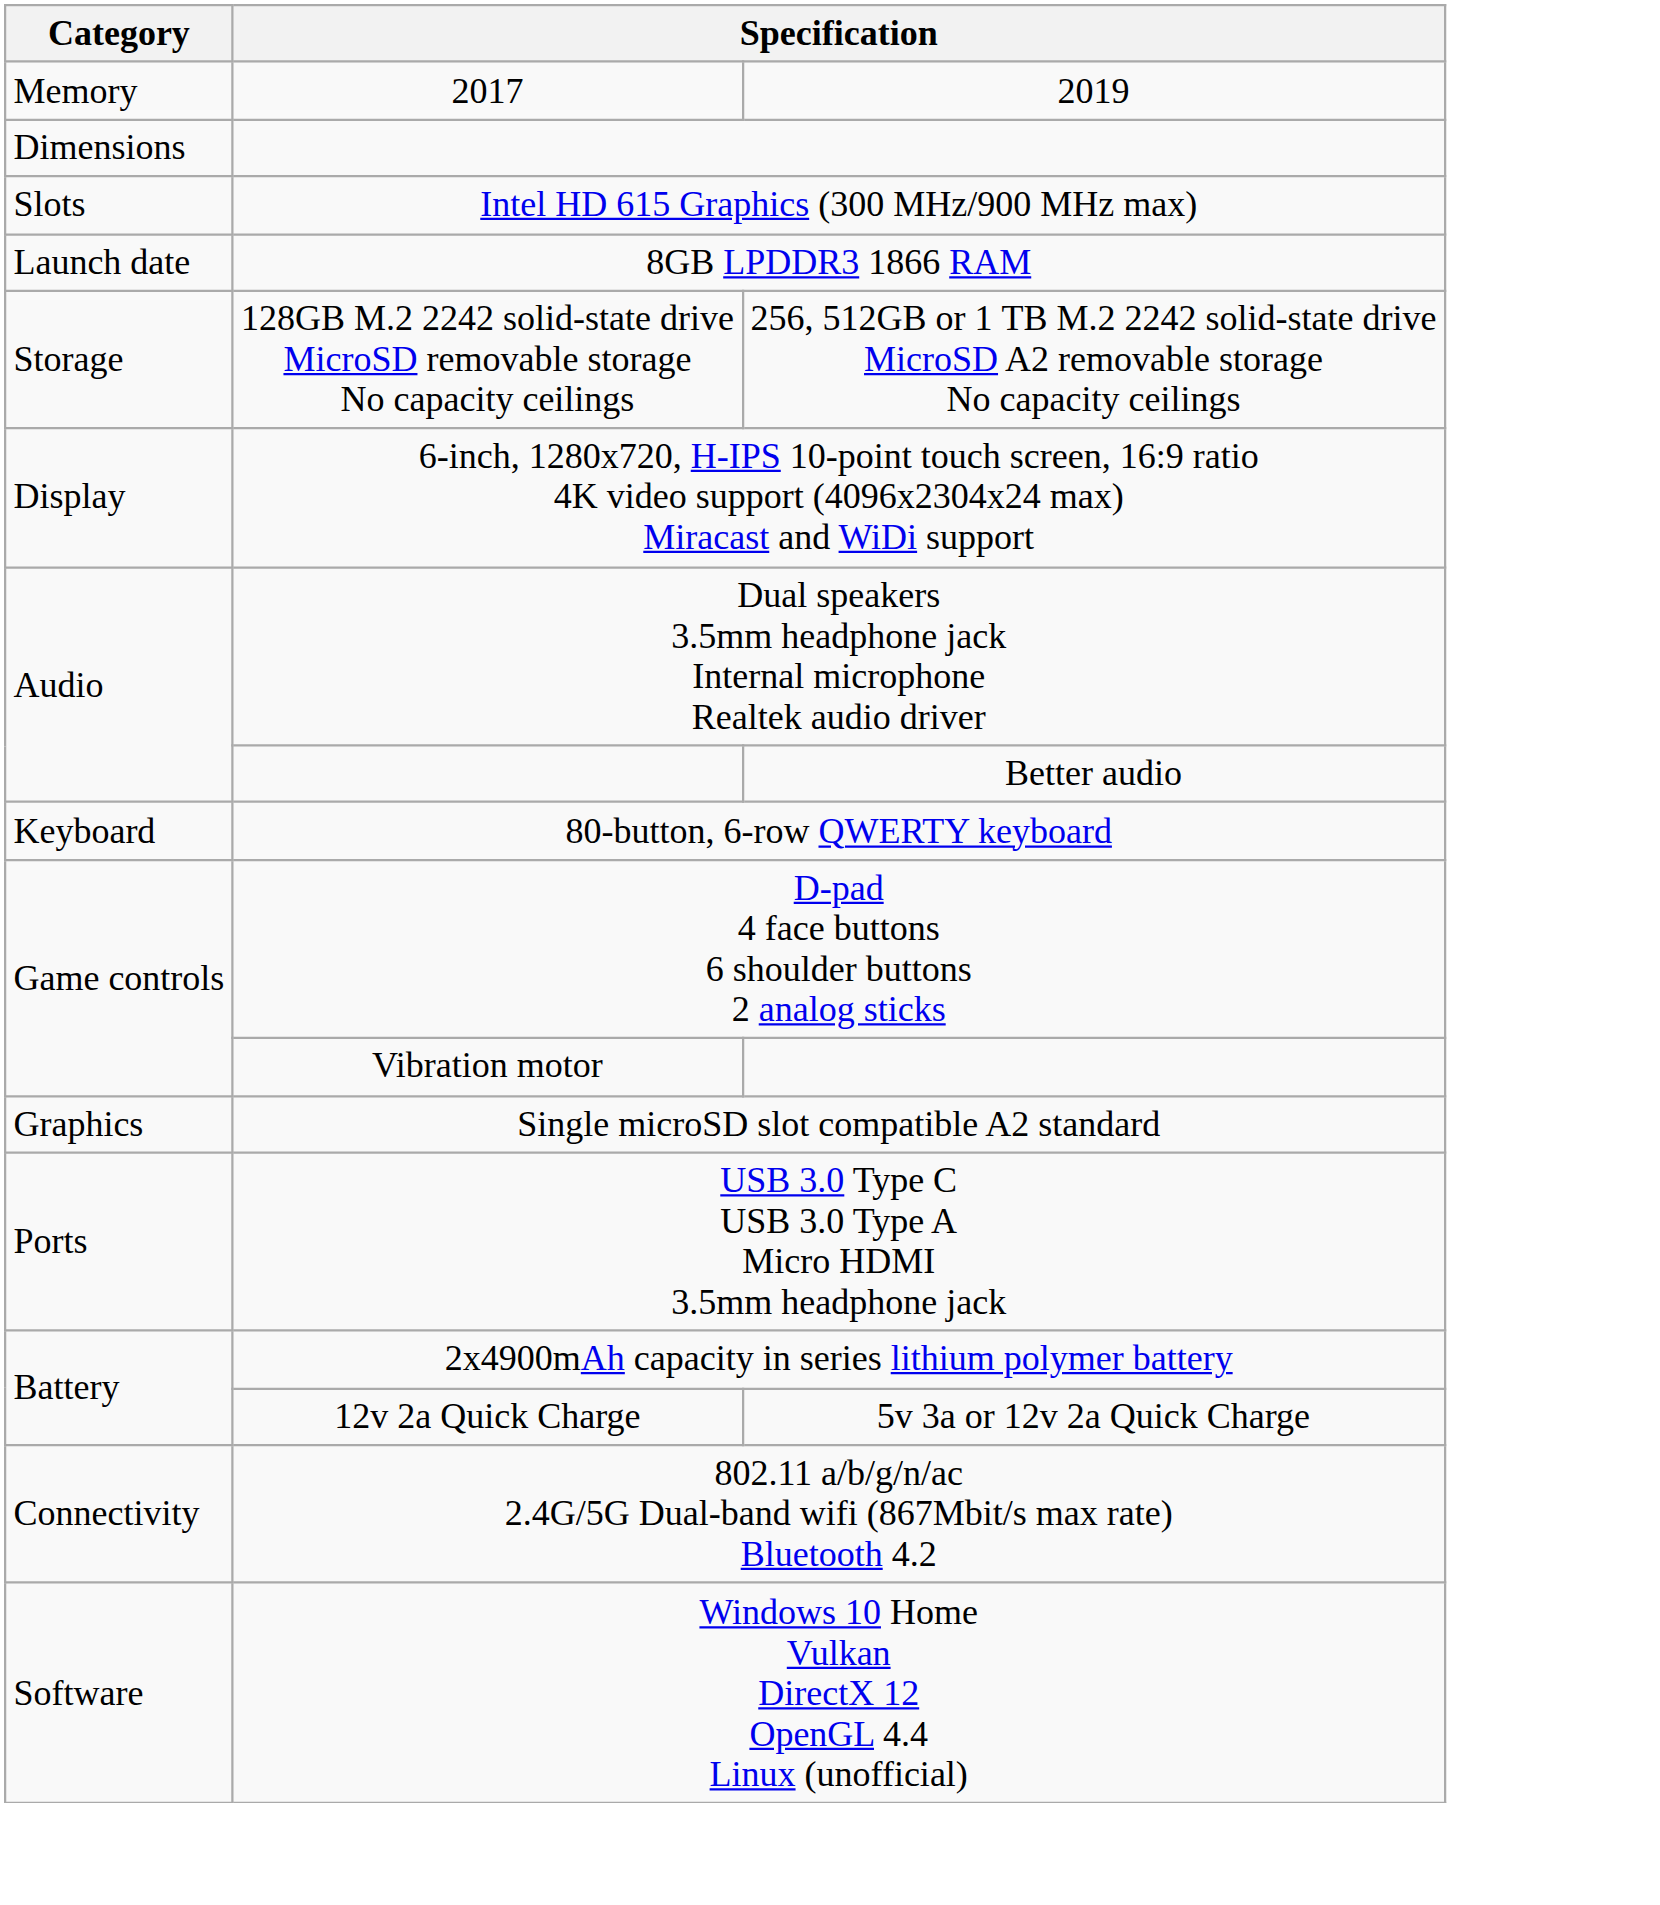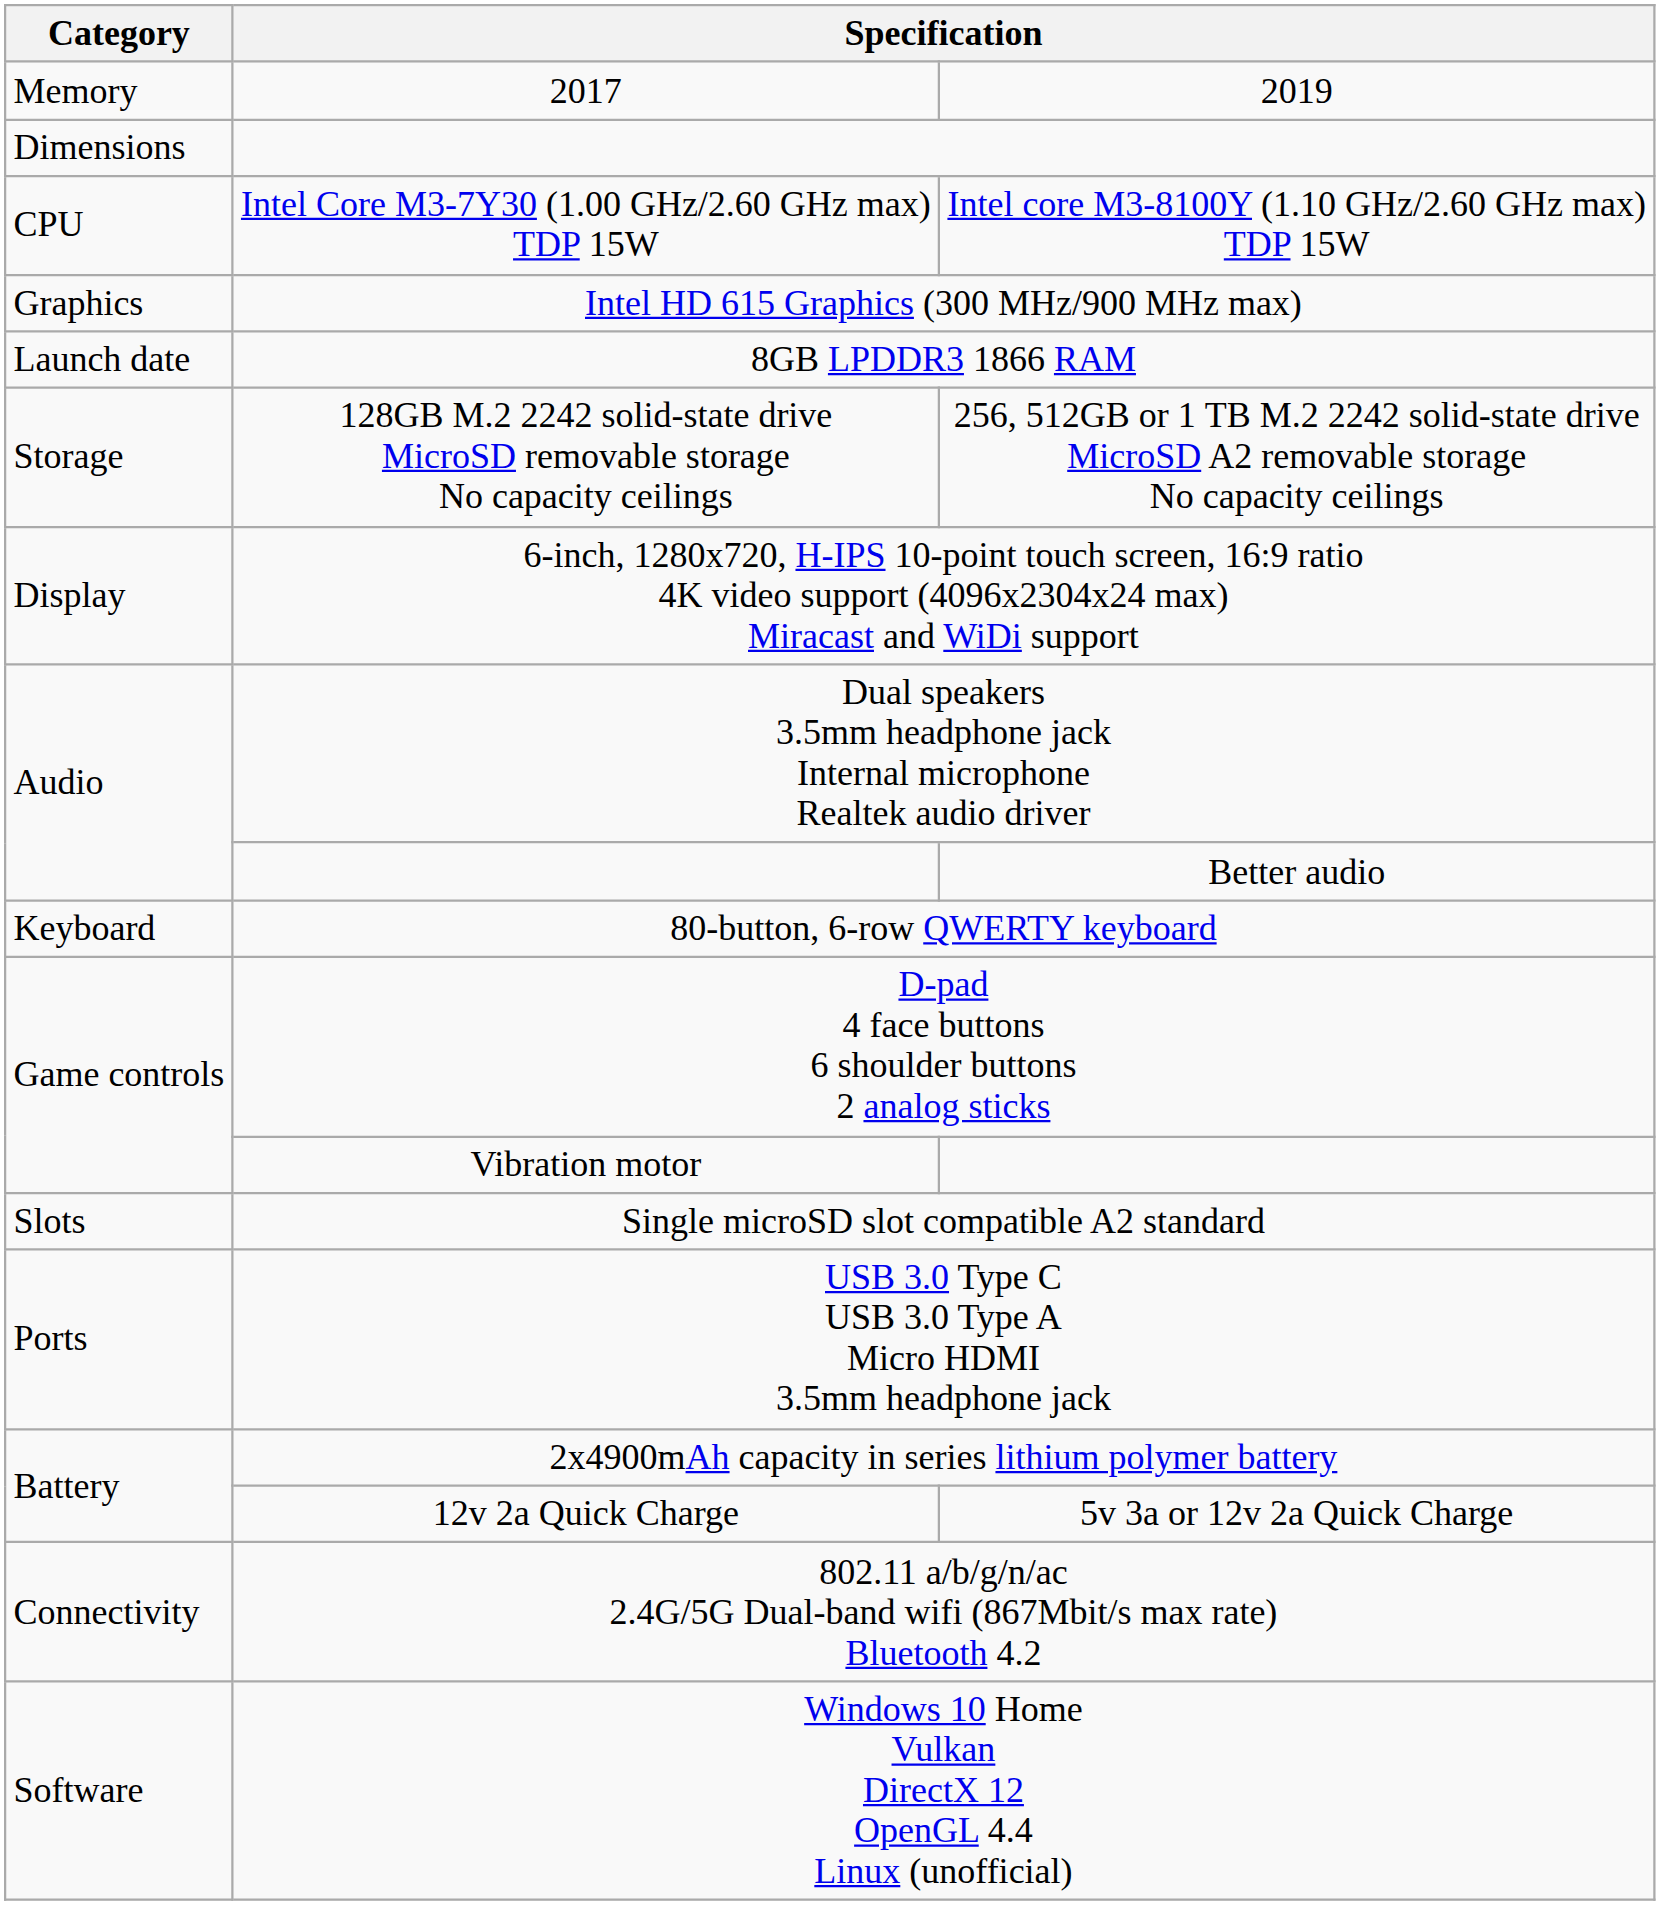+ row: CPU | Intel Core M3-7Y30 (1.00 GHz/2.60 GHz max) TDP 15W | Intel core M3-8100Y (1.10 GHz/2.60 GHz max) TDP 15W
Intel HD 615 Graphics (300 MHz/900 MHz max) | Category: Slots -> Graphics
Single microSD slot compatible A2 standard | Category: Graphics -> Slots
